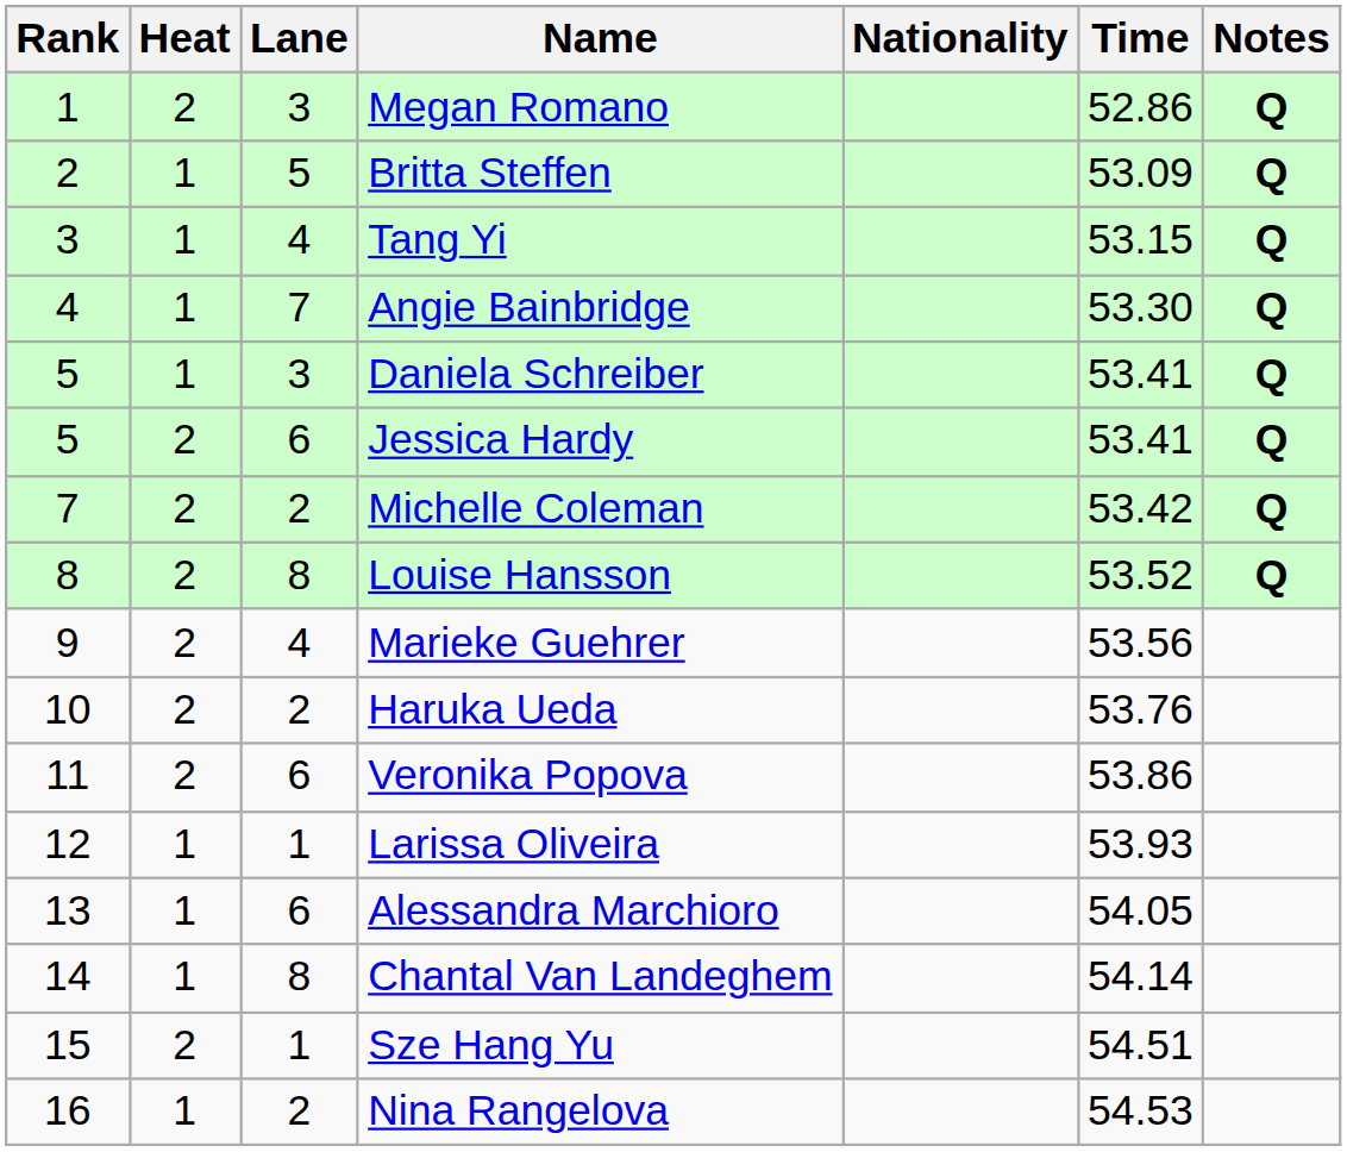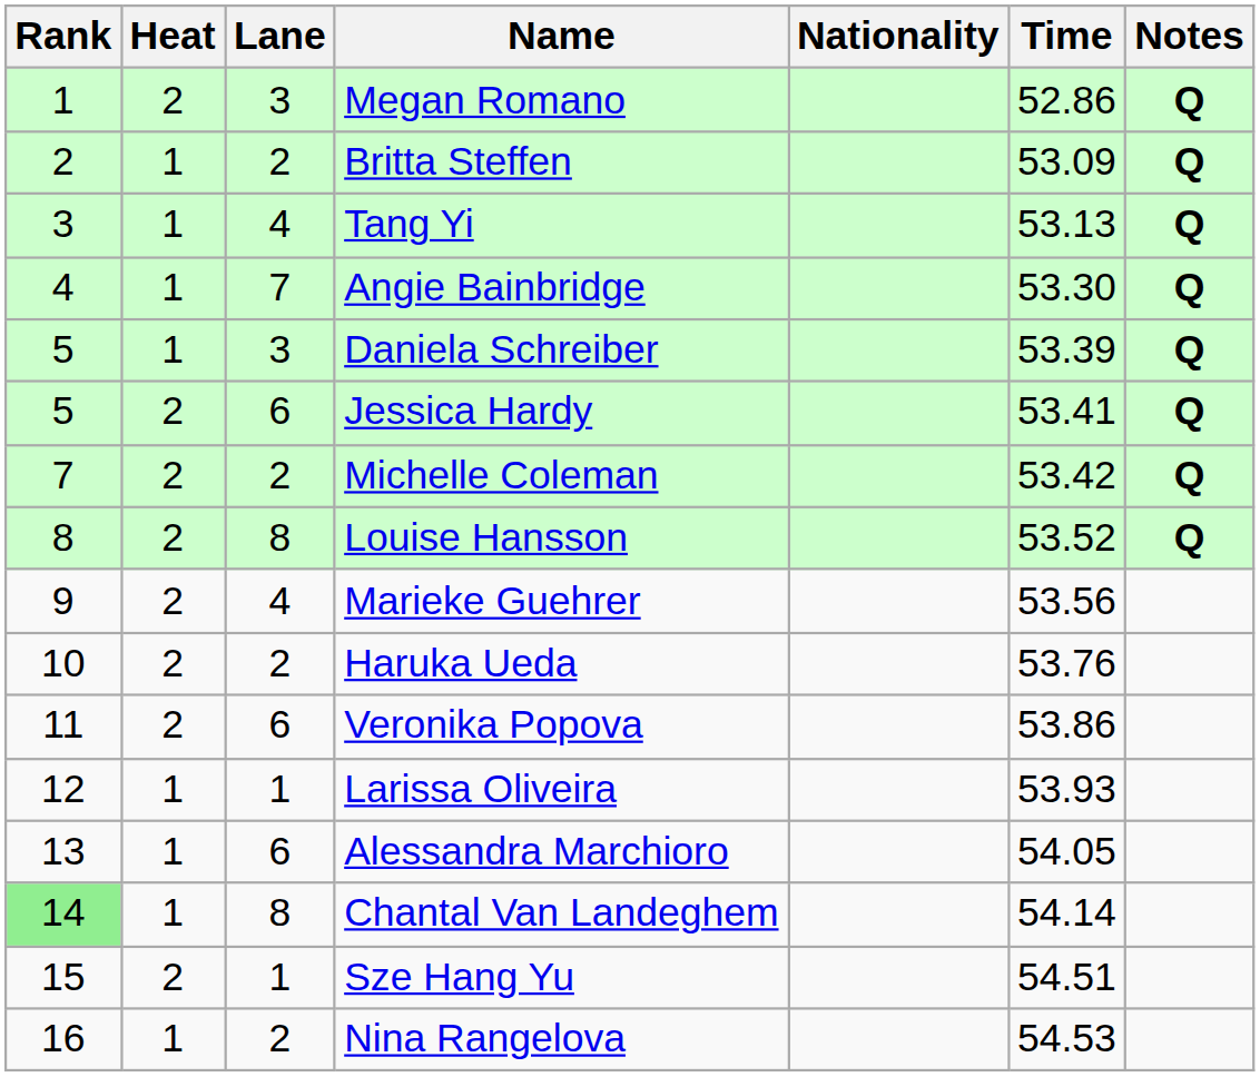Britta Steffen | Lane: 5 -> 2
Tang Yi | Time: 53.15 -> 53.13
Daniela Schreiber | Time: 53.41 -> 53.39
Chantal Van Landeghem | Rank: no background -> lightgreen background
